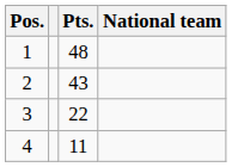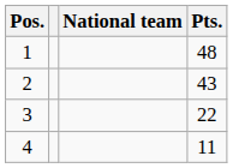columns swapped: National team <-> Pts.
